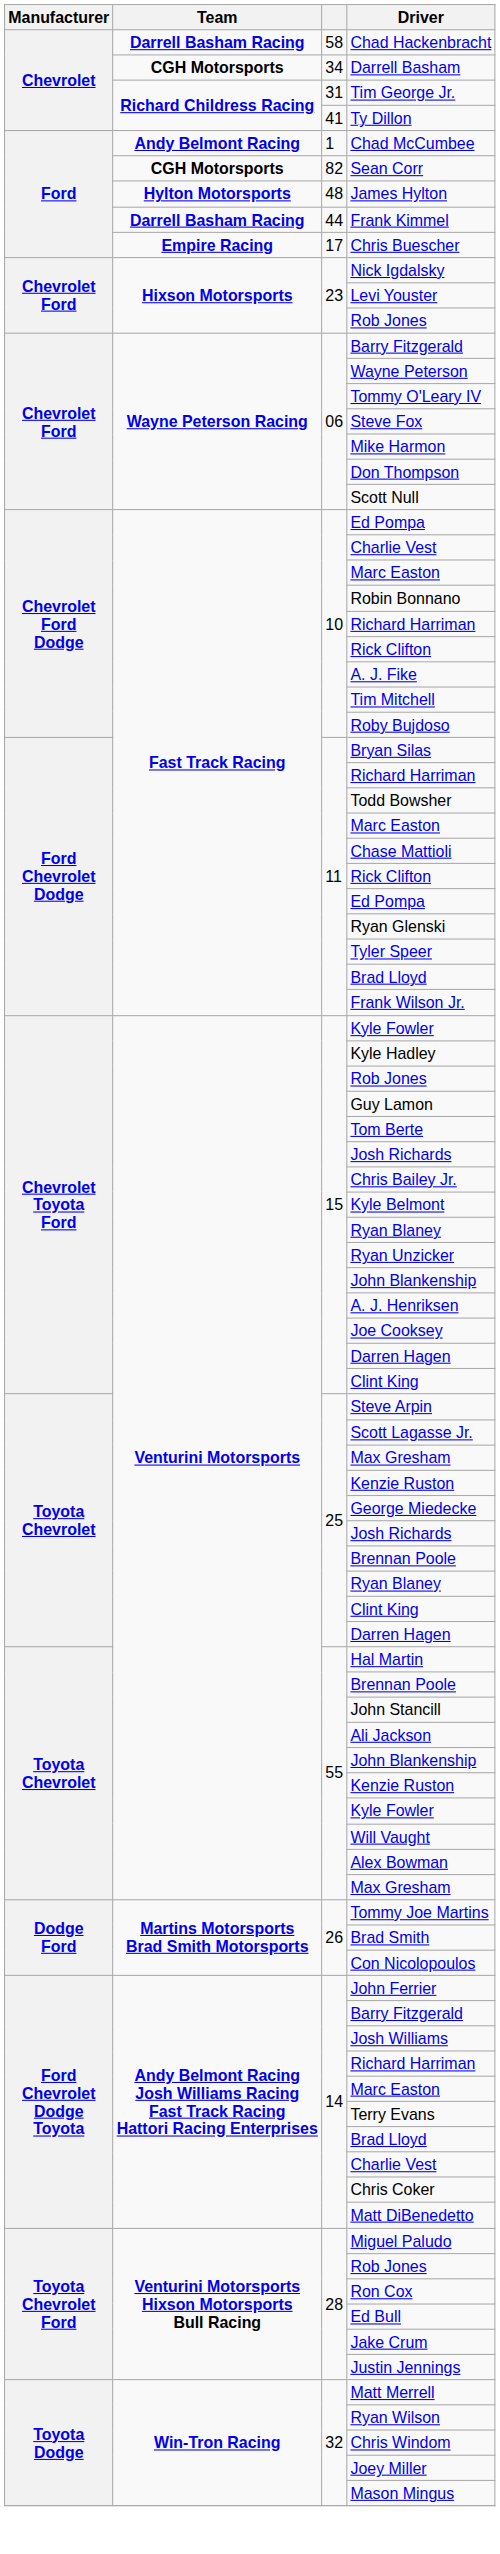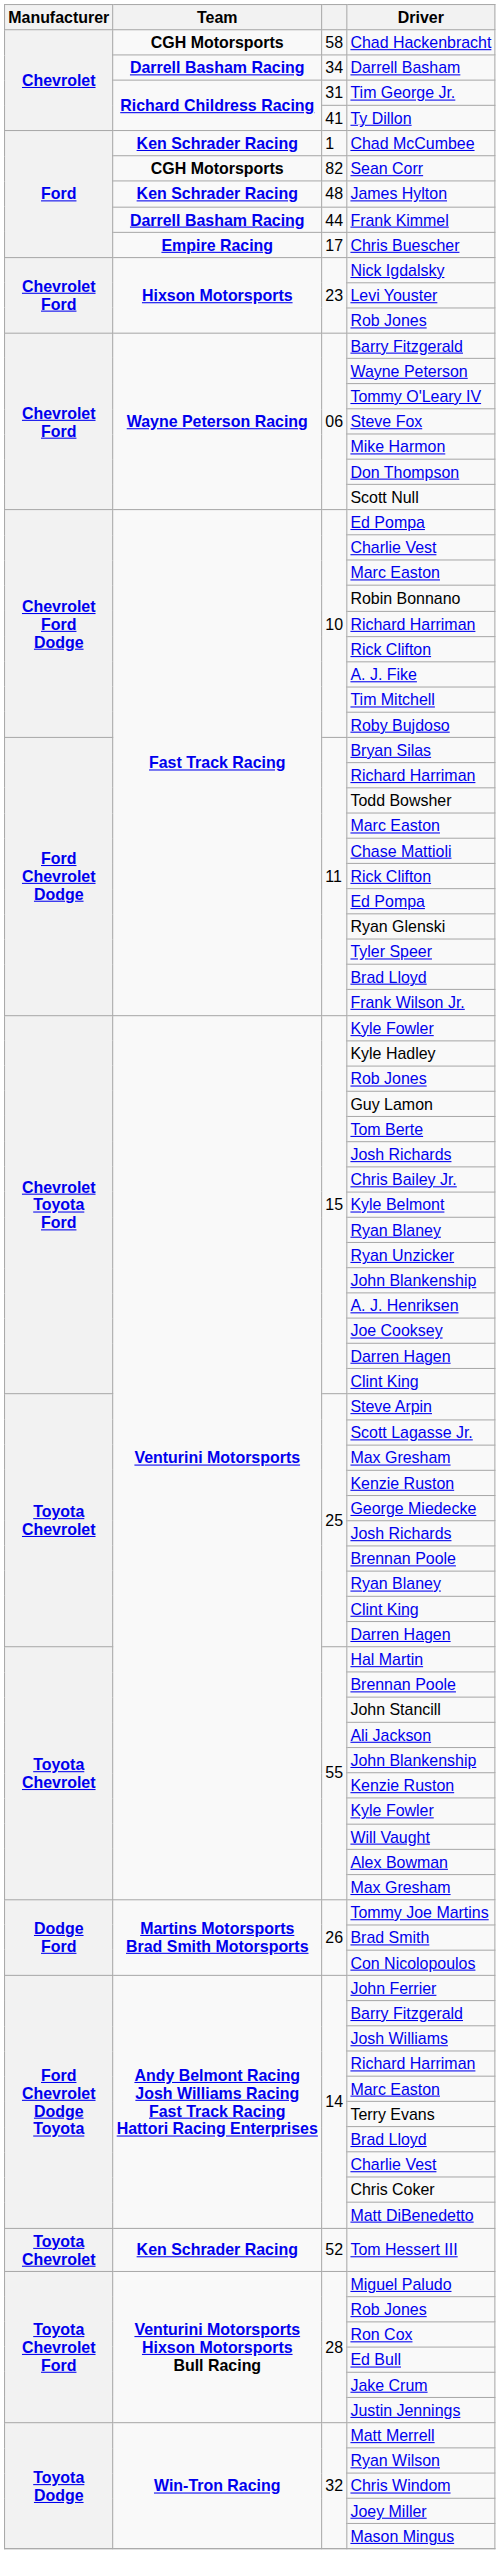Chad Hackenbracht | Team: Darrell Basham Racing -> CGH Motorsports
Darrell Basham | Team: CGH Motorsports -> Darrell Basham Racing
Chad McCumbee | Team: Andy Belmont Racing -> Ken Schrader Racing
James Hylton | Team: Hylton Motorsports -> Ken Schrader Racing
+ row: Toyota Chevrolet | Ken Schrader Racing | 52 | Tom Hessert III
